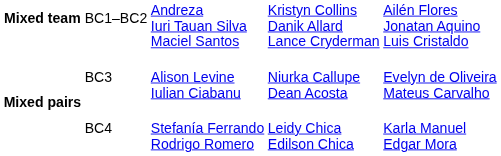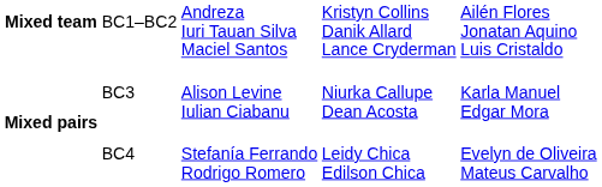BC3 | column 5: Evelyn de Oliveira Mateus Carvalho -> Karla Manuel Edgar Mora
BC4 | column 5: Karla Manuel Edgar Mora -> Evelyn de Oliveira Mateus Carvalho
